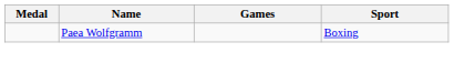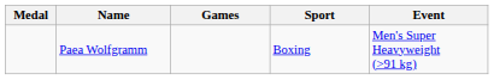+ column: Event | Men's Super Heavyweight (>91 kg)
